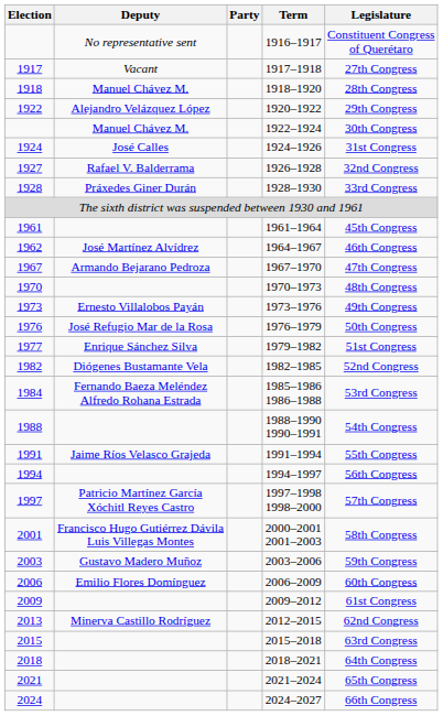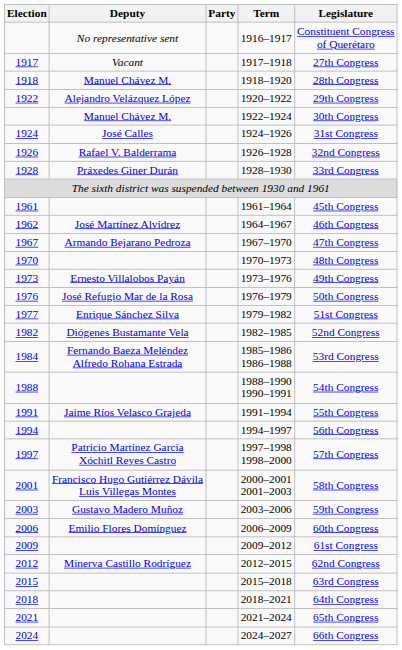1926–1928 | Election: 1927 -> 1926
2012–2015 | Election: 2013 -> 2012
